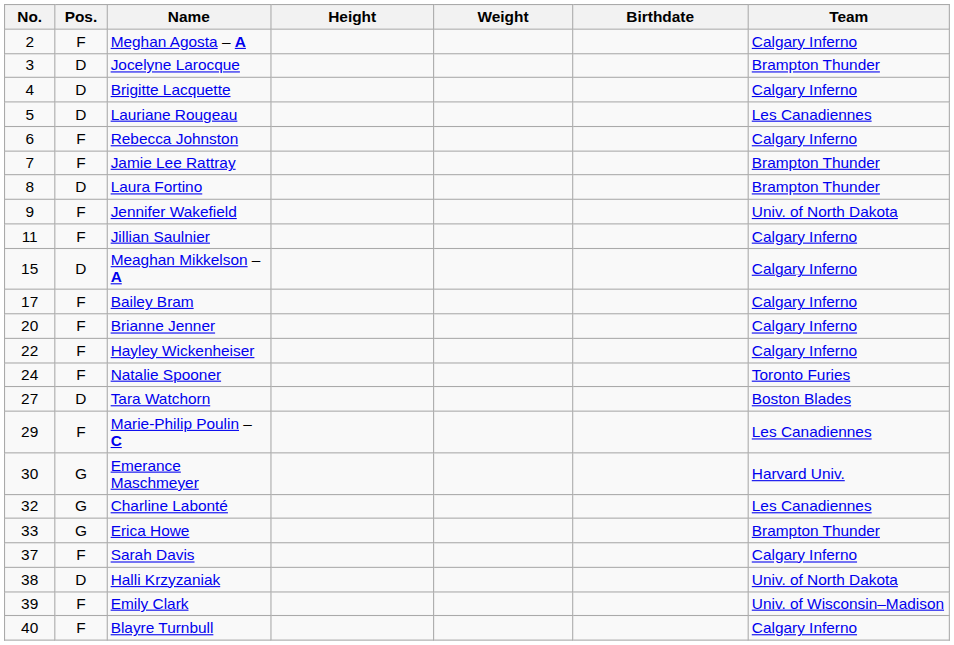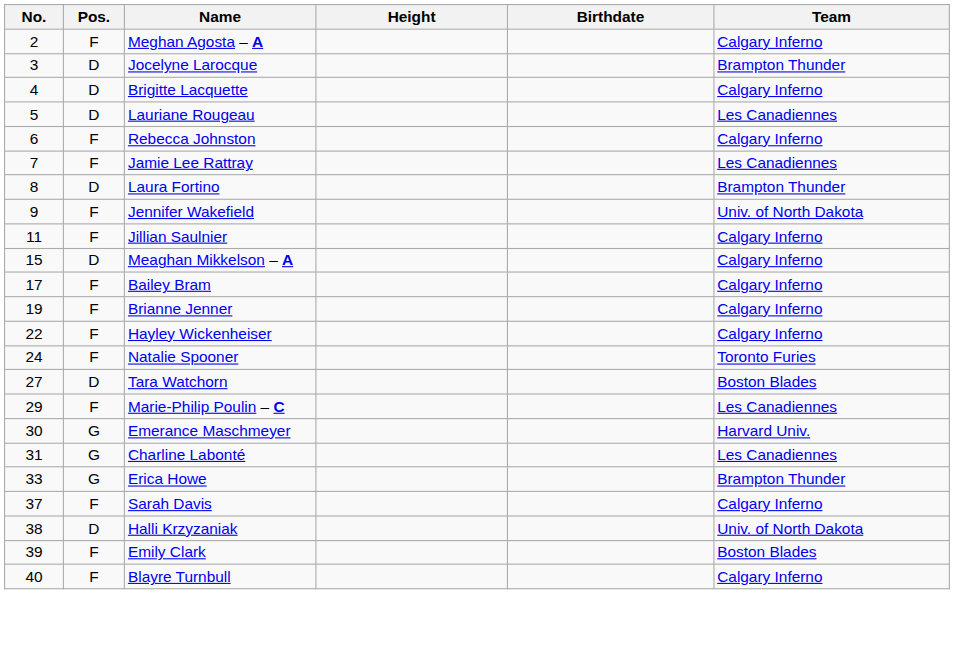- column: Weight
Jamie Lee Rattray | Team: Brampton Thunder -> Les Canadiennes
Brianne Jenner | No.: 20 -> 19
Charline Labonté | No.: 32 -> 31
Emily Clark | Team: Univ. of Wisconsin–Madison -> Boston Blades
